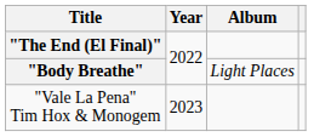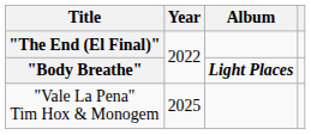"Body Breathe" | Album: normal -> bold
"Vale La Pena" Tim Hox & Monogem | Year: 2023 -> 2025
